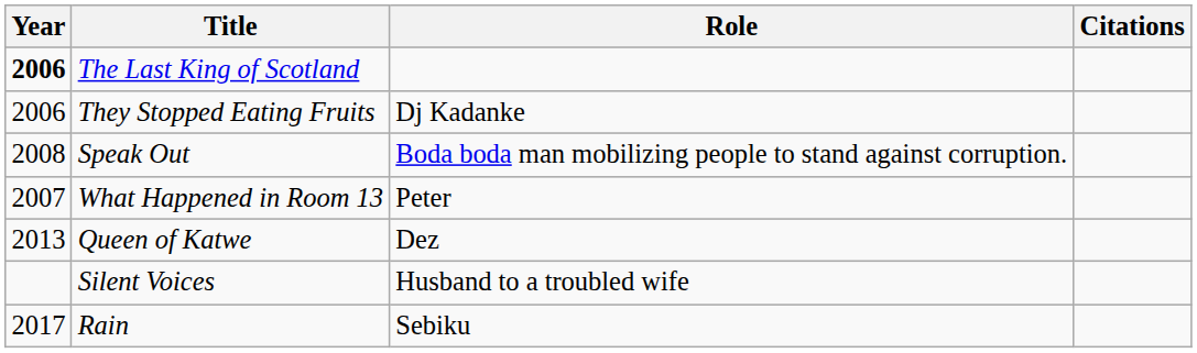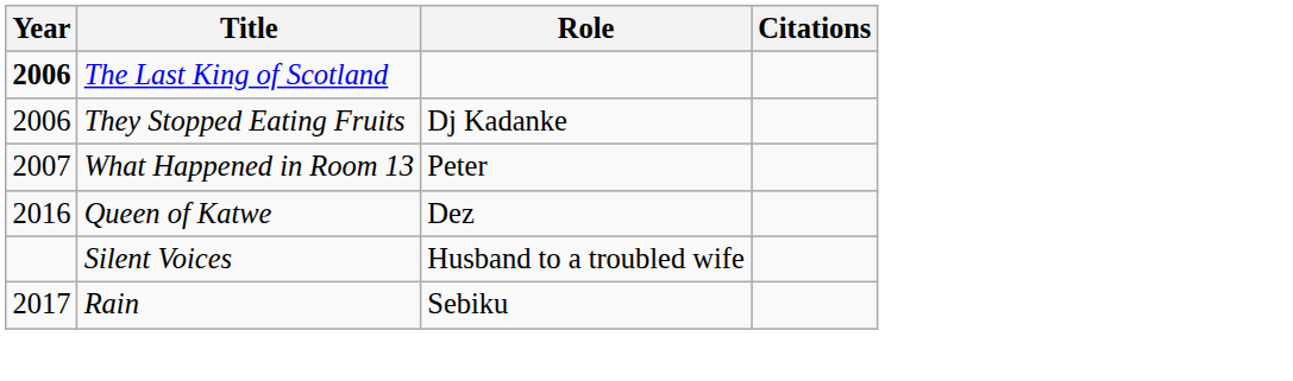- row: 2008 | Speak Out | Boda boda man mobilizing people to stand against corruption.
Queen of Katwe | Year: 2013 -> 2016
